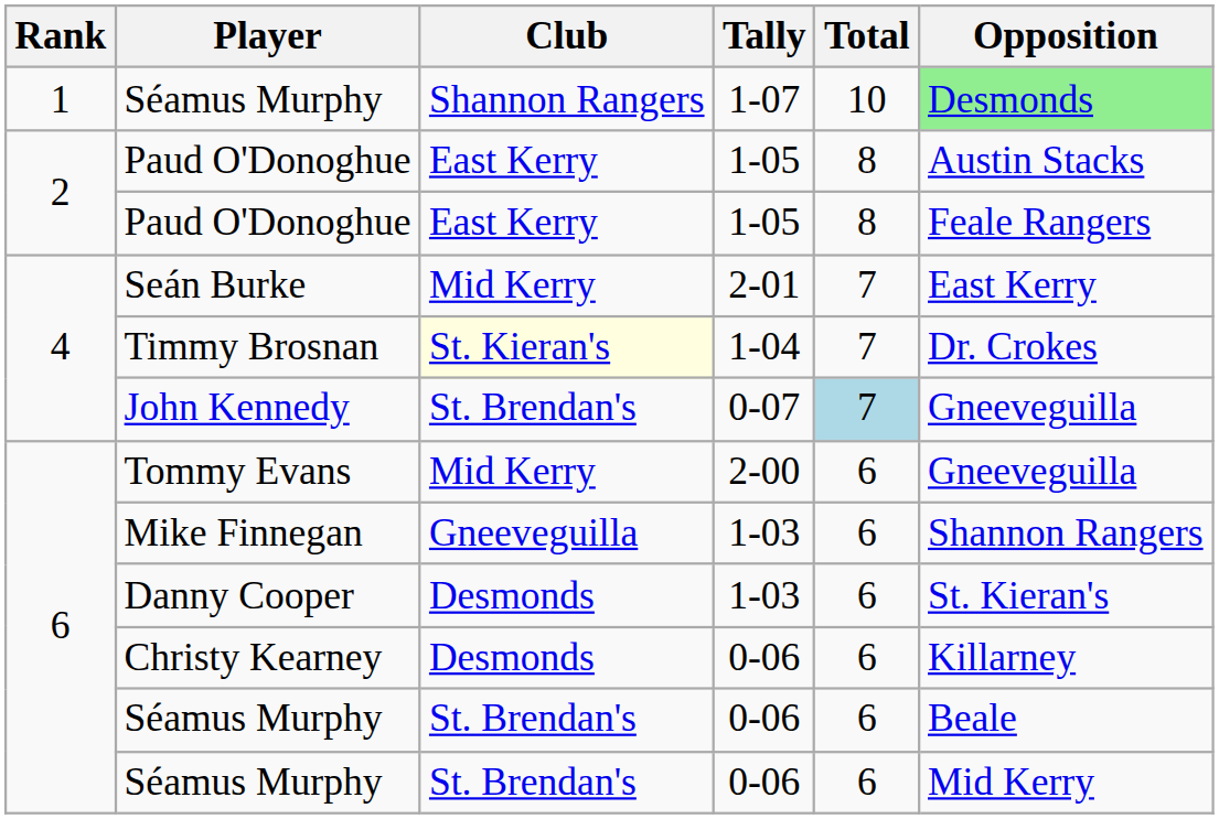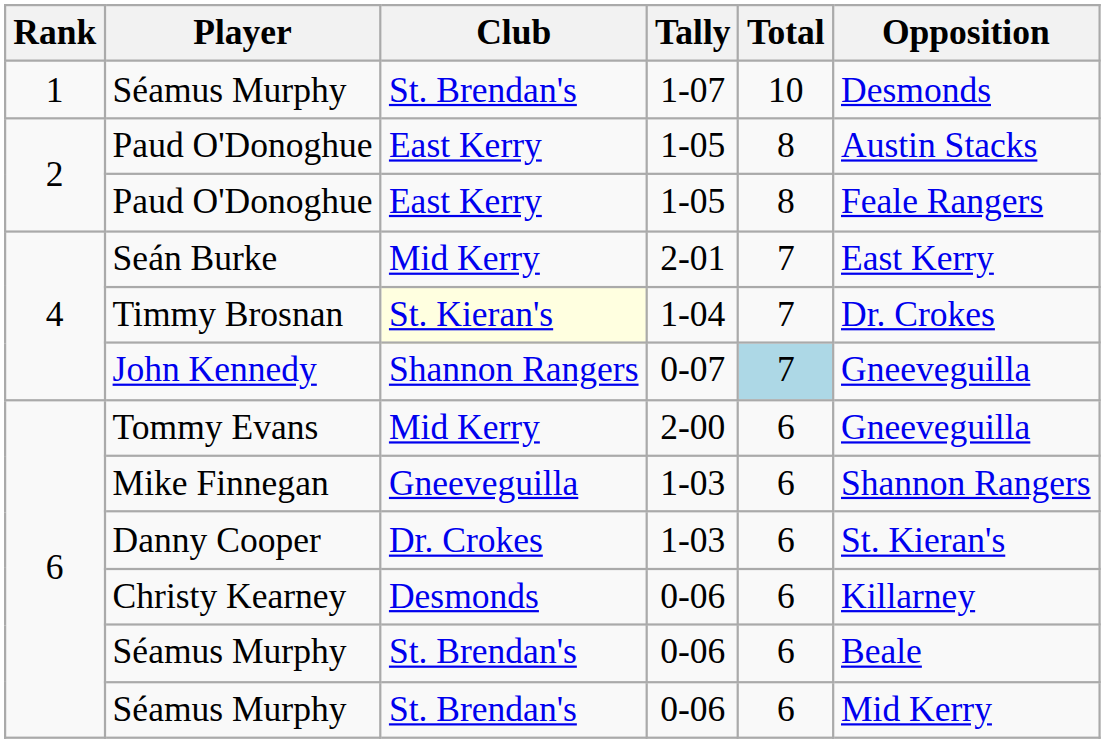Séamus Murphy / 1-07 | Club: Shannon Rangers -> St. Brendan's
Séamus Murphy / 1-07 | Opposition: lightgreen background -> no background
John Kennedy | Club: St. Brendan's -> Shannon Rangers
Danny Cooper | Club: Desmonds -> Dr. Crokes
